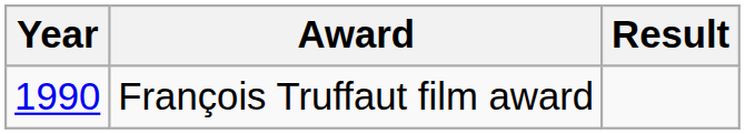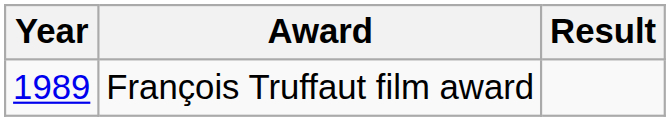François Truffaut film award | Year: 1990 -> 1989
